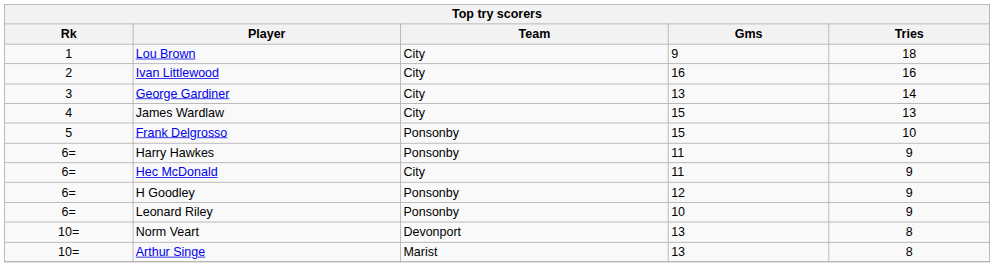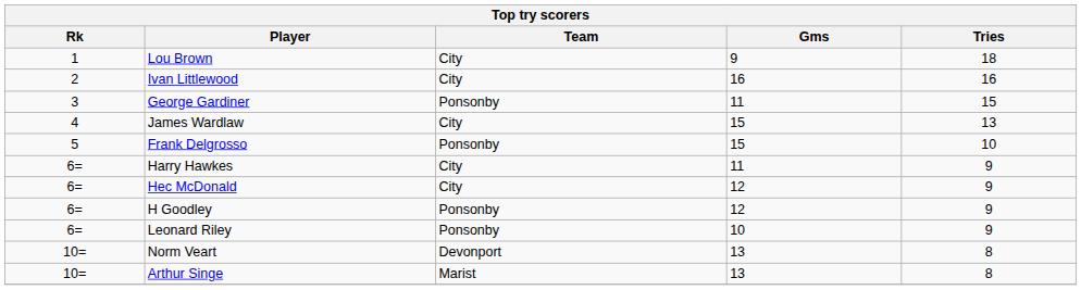George Gardiner | Team: City -> Ponsonby
George Gardiner | Gms: 13 -> 11
George Gardiner | Tries: 14 -> 15
Harry Hawkes | Team: Ponsonby -> City
Hec McDonald | Gms: 11 -> 12
